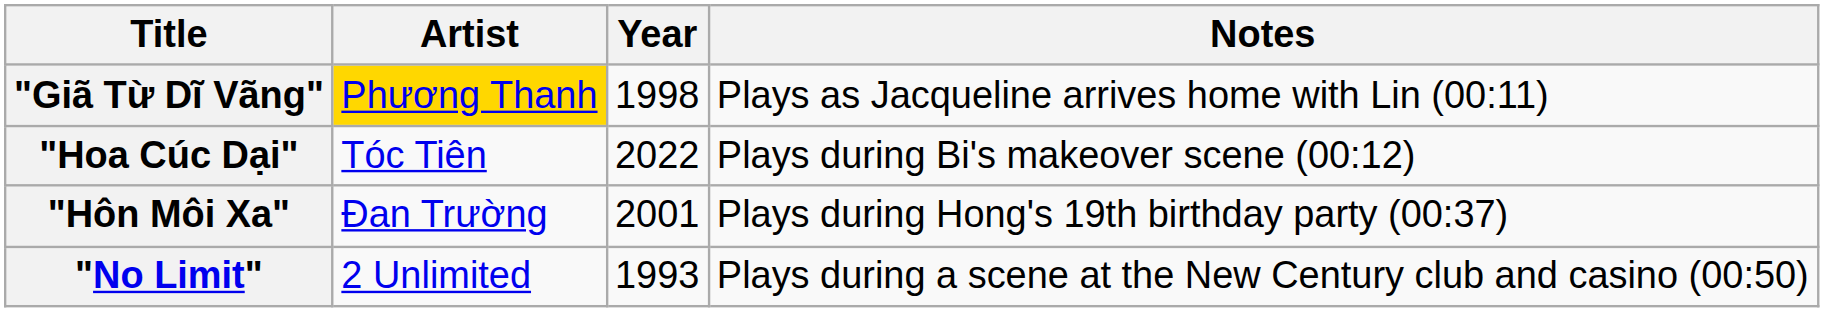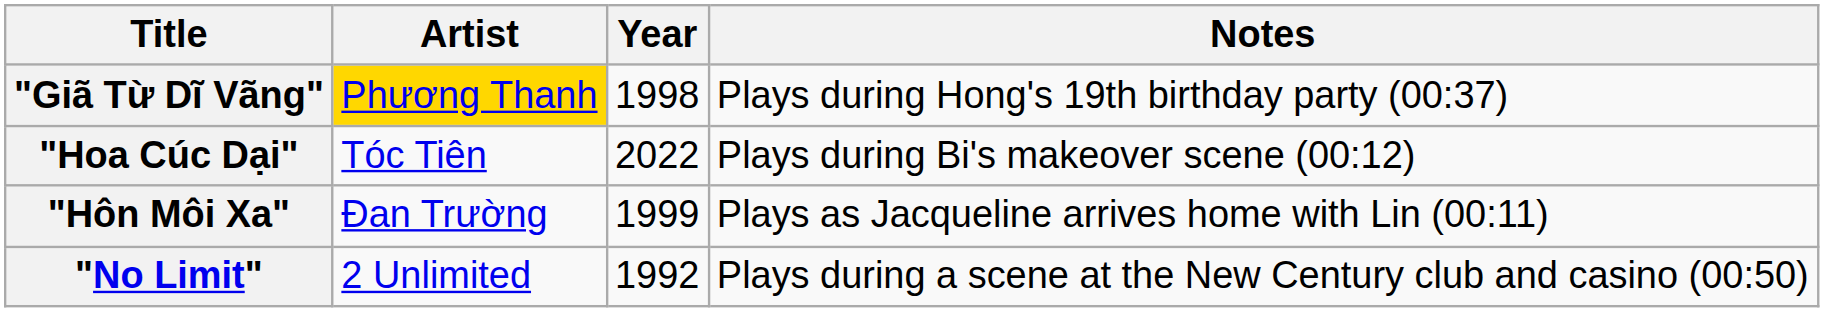"Giã Từ Dĩ Vãng" | Notes: Plays as Jacqueline arrives home with Lin (00:11) -> Plays during Hong's 19th birthday party (00:37)
"Hôn Môi Xa" | Year: 2001 -> 1999
"Hôn Môi Xa" | Notes: Plays during Hong's 19th birthday party (00:37) -> Plays as Jacqueline arrives home with Lin (00:11)
"No Limit" | Year: 1993 -> 1992
